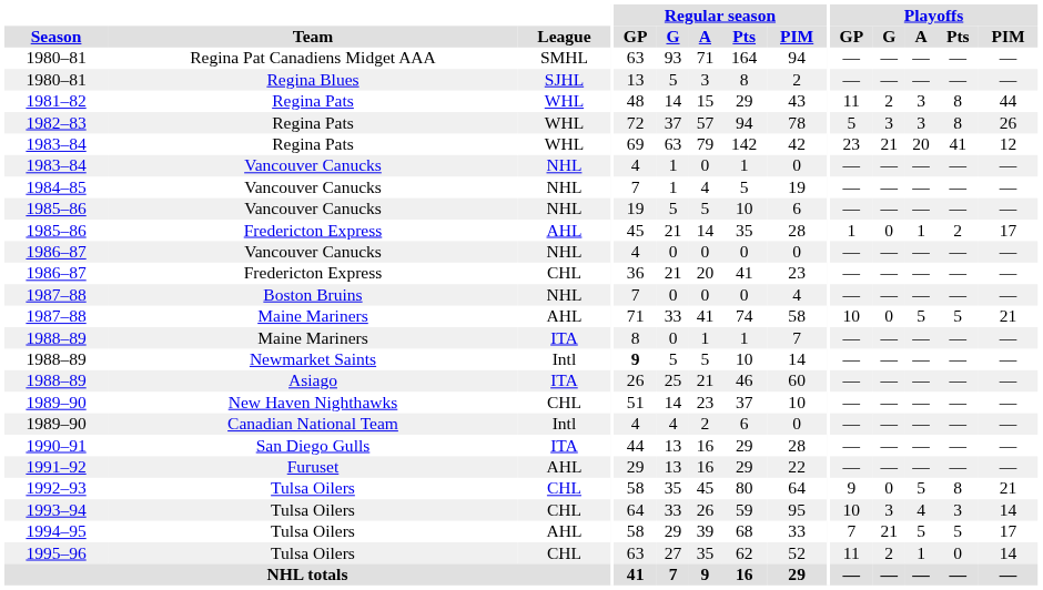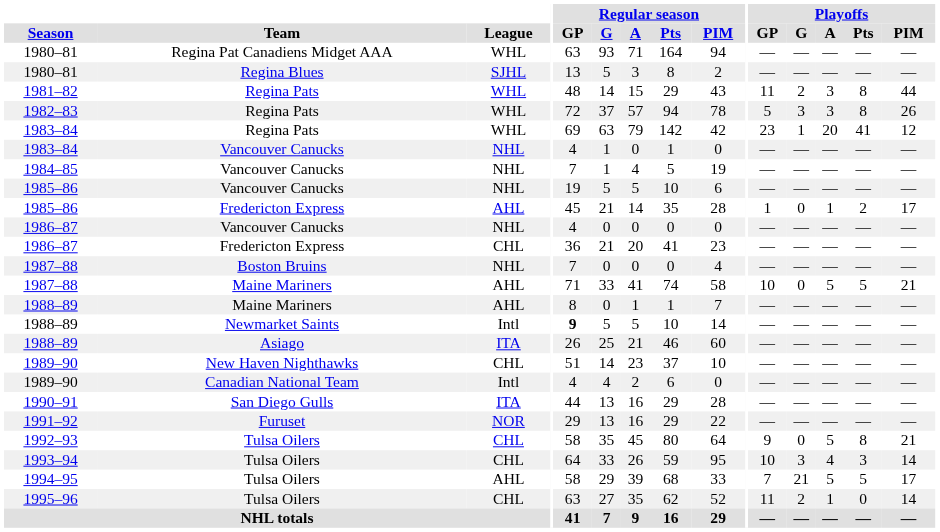1980–81 / Regina Pat Canadiens Midget AAA | League: SMHL -> WHL
1983–84 / Regina Pats | Playoffs / G: 21 -> 1
1988–89 / Maine Mariners | League: ITA -> AHL
1991–92 | League: AHL -> NOR
